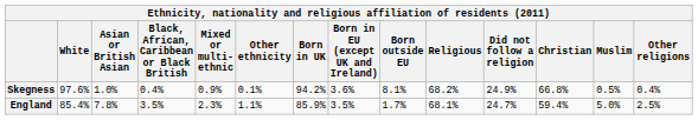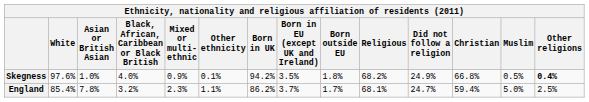Skegness | Black, African, Caribbean or Black British: 0.4% -> 4.0%
Skegness | Born in EU (except UK and Ireland): 3.6% -> 3.5%
Skegness | Born outside EU: 8.1% -> 1.8%
Skegness | Other religions: normal -> bold
England | Black, African, Caribbean or Black British: 3.5% -> 3.2%
England | Born in UK: 85.9% -> 86.2%
England | Born in EU (except UK and Ireland): 3.5% -> 3.7%
